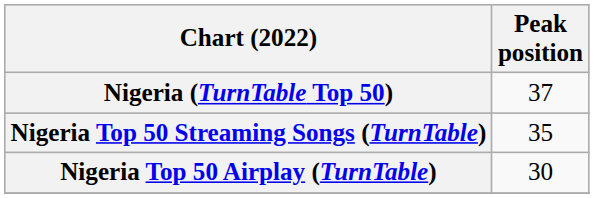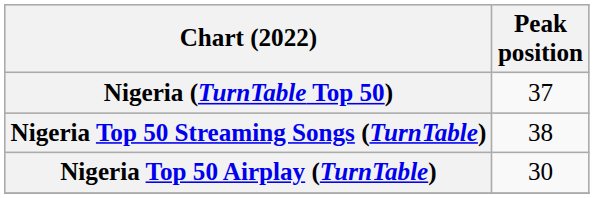Nigeria Top 50 Streaming Songs (TurnTable) | Peak position: 35 -> 38
